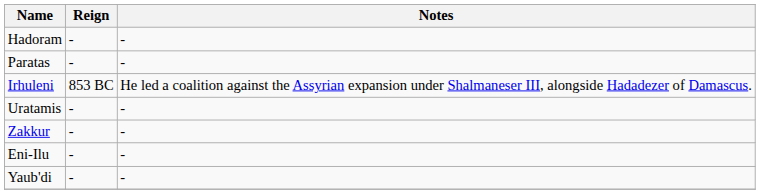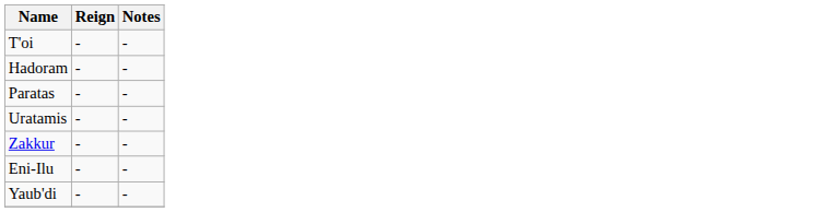+ row: T'oi | - | -
- row: Irhuleni | 853 BC | He led a coalition against the Assyrian expansion under Shalmaneser III, alongside Hadadezer of Damascus.
